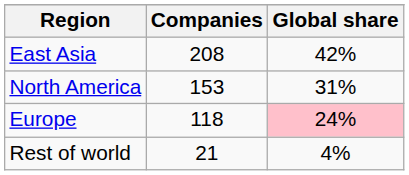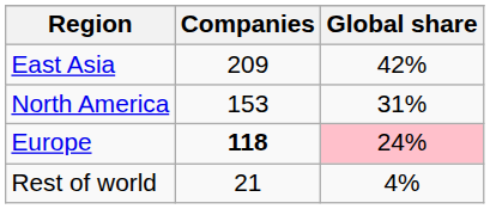East Asia | Companies: 208 -> 209
Europe | Companies: normal -> bold
